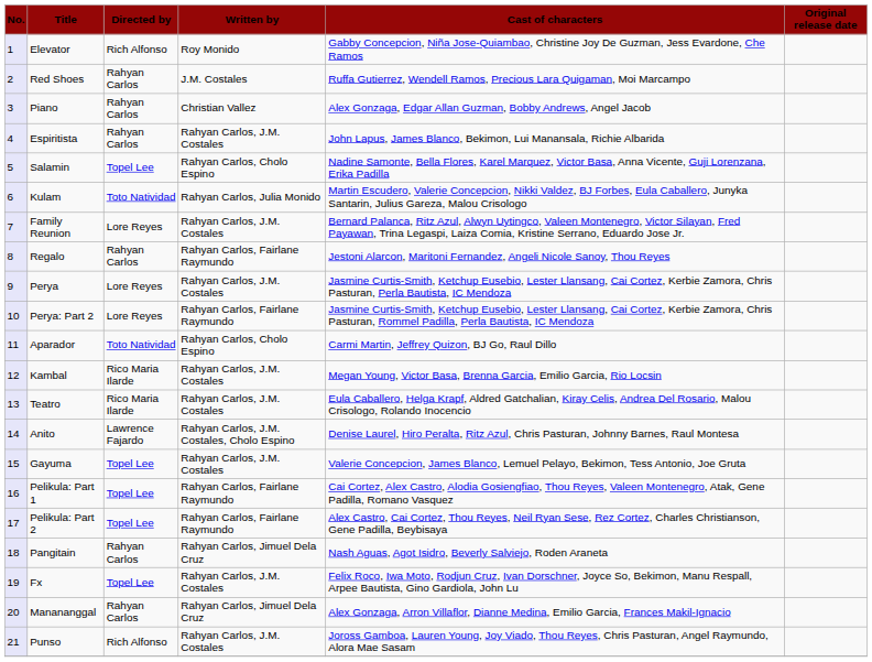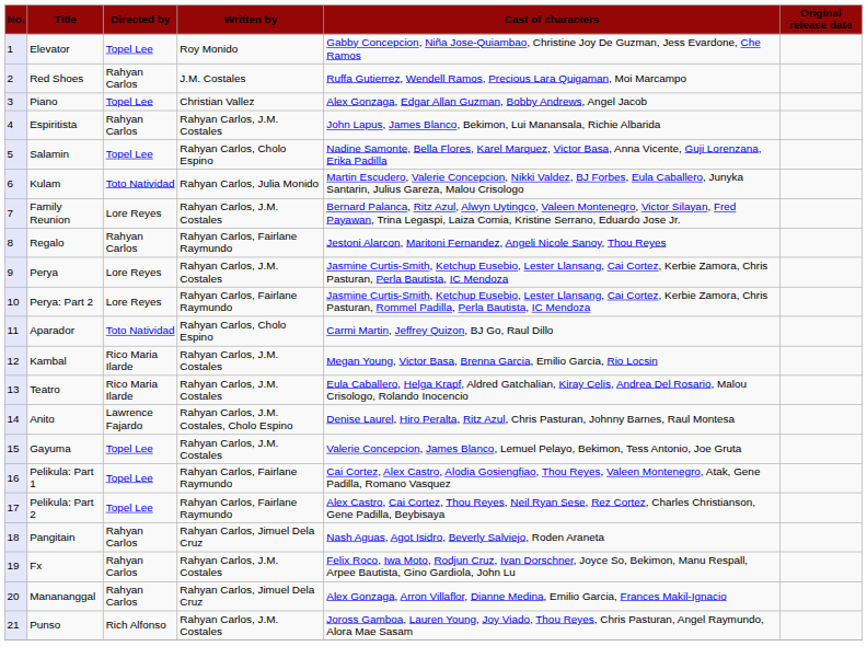Elevator | Directed by: Rich Alfonso -> Topel Lee
Piano | Directed by: Rahyan Carlos -> Topel Lee
Fx | Directed by: Topel Lee -> Rahyan Carlos
